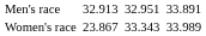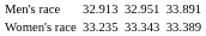Women's race | column 3: 23.867 -> 33.235
Women's race | column 7: 33.989 -> 33.389
